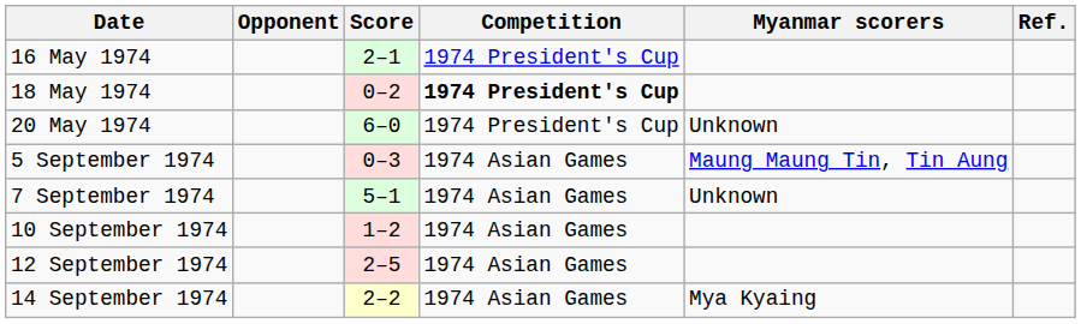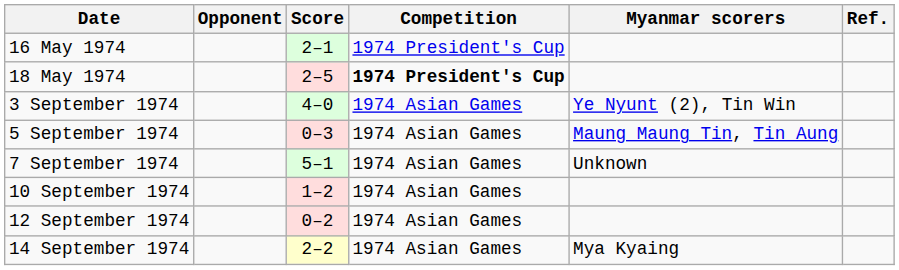18 May 1974 | Score: 0–2 -> 2–5
- row: 20 May 1974 | 6–0 | 1974 President's Cup | Unknown
+ row: 3 September 1974 | 4–0 | 1974 Asian Games | Ye Nyunt (2), Tin Win
12 September 1974 | Score: 2–5 -> 0–2
